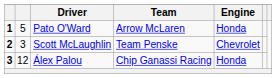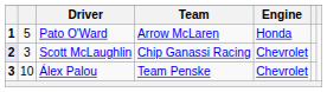Scott McLaughlin | column 1: no background -> lavender background
Scott McLaughlin | Team: Team Penske -> Chip Ganassi Racing
Álex Palou | column 2: 12 -> 10
Álex Palou | Team: Chip Ganassi Racing -> Team Penske
Álex Palou | Engine: Honda -> Chevrolet
